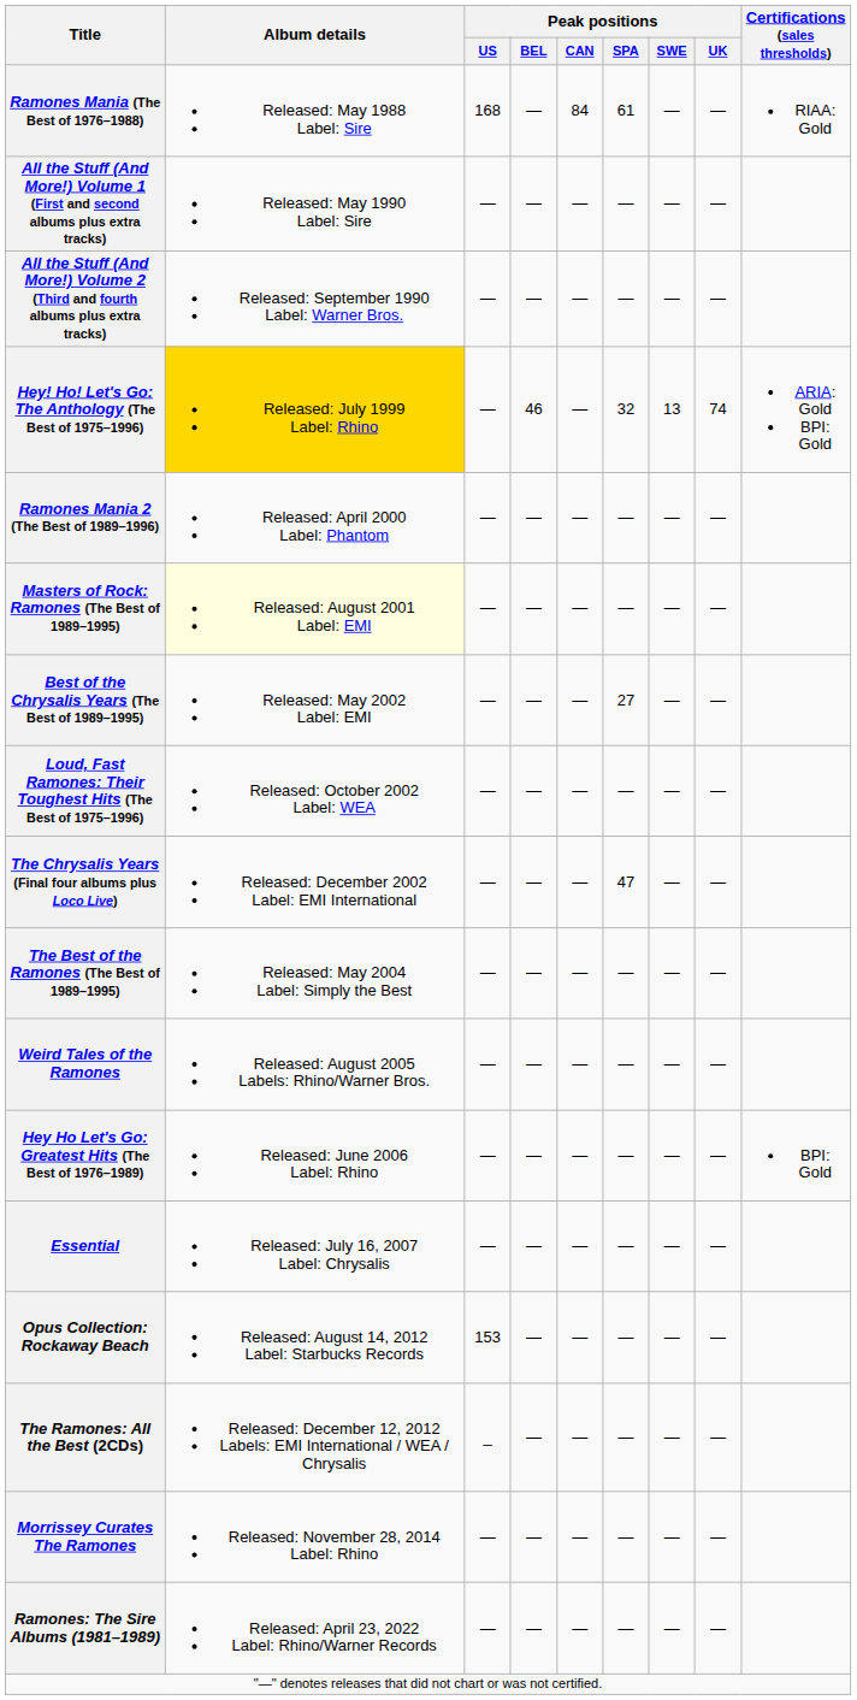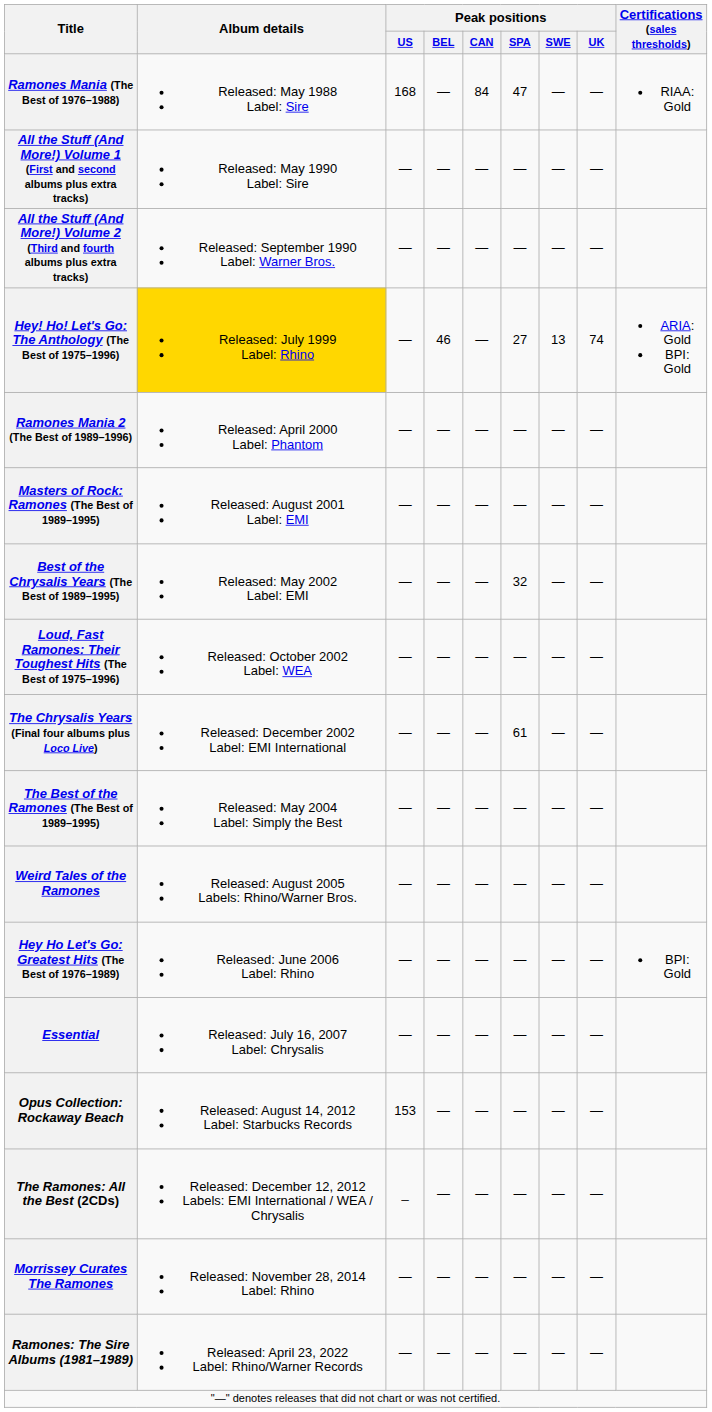Ramones Mania (The Best of 1976–1988) | Peak positions / SPA: 61 -> 47
Hey! Ho! Let's Go: The Anthology (The Best of 1975–1996) | Peak positions / SPA: 32 -> 27
Masters of Rock: Ramones (The Best of 1989–1995) | Album details: lightyellow background -> no background
Best of the Chrysalis Years (The Best of 1989–1995) | Peak positions / SPA: 27 -> 32
The Chrysalis Years (Final four albums plus Loco Live) | Peak positions / SPA: 47 -> 61
